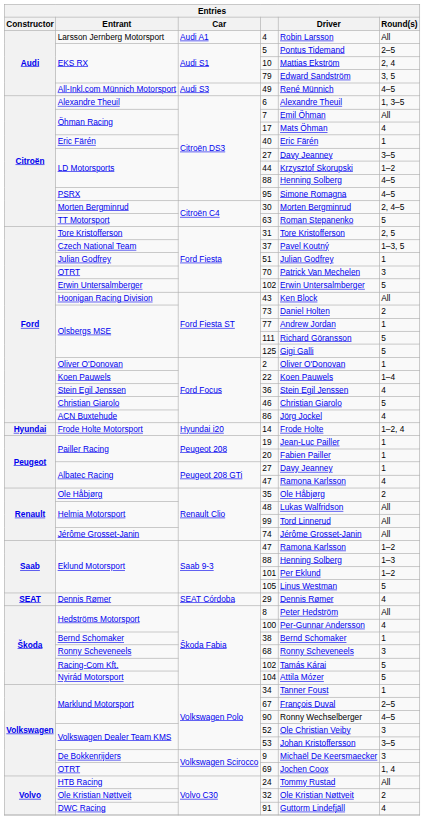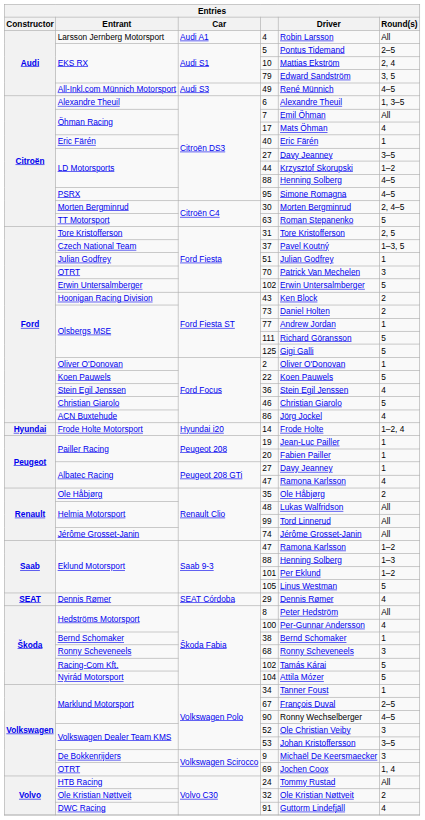43 | Round(s): All -> 2
22 | Round(s): 1–4 -> 5
